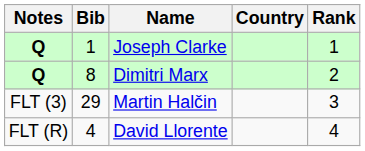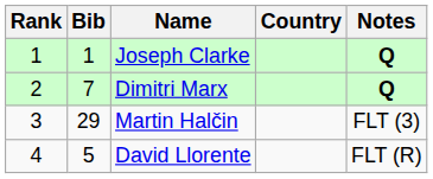columns swapped: Rank <-> Notes
Dimitri Marx | Bib: 8 -> 7
David Llorente | Bib: 4 -> 5
